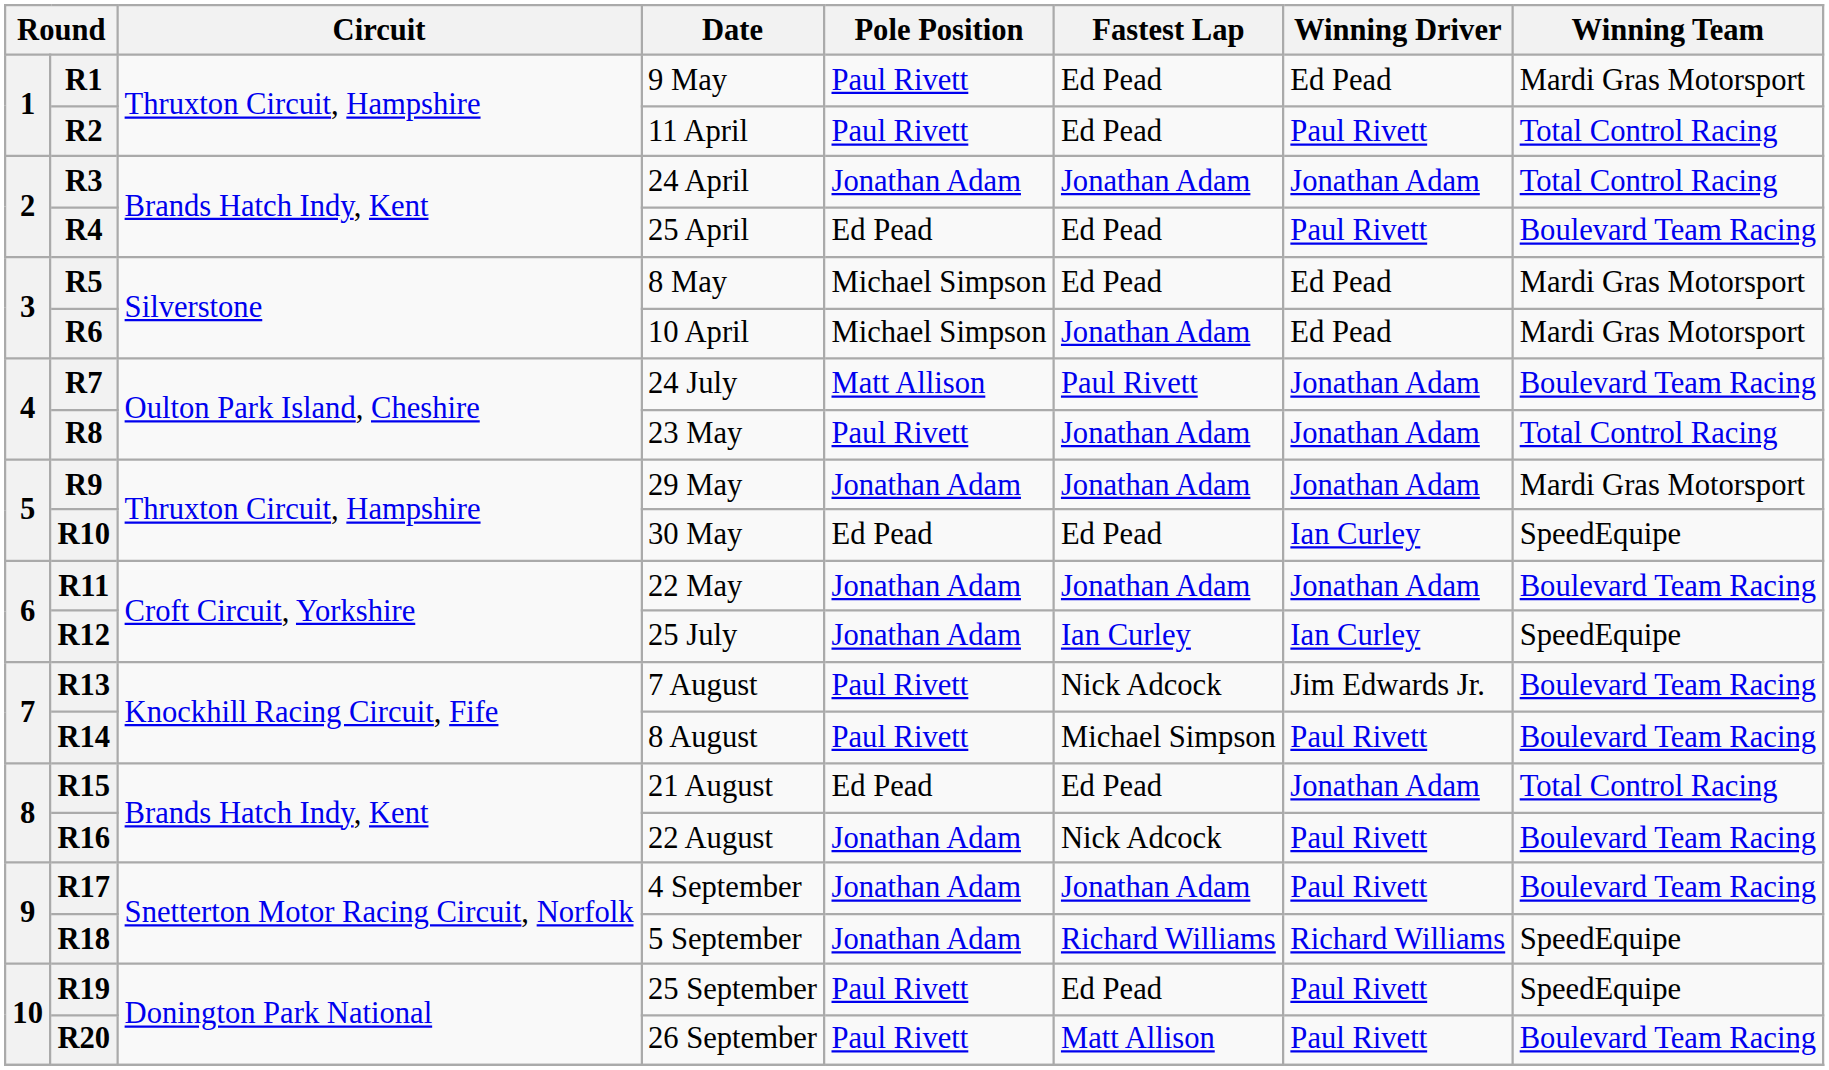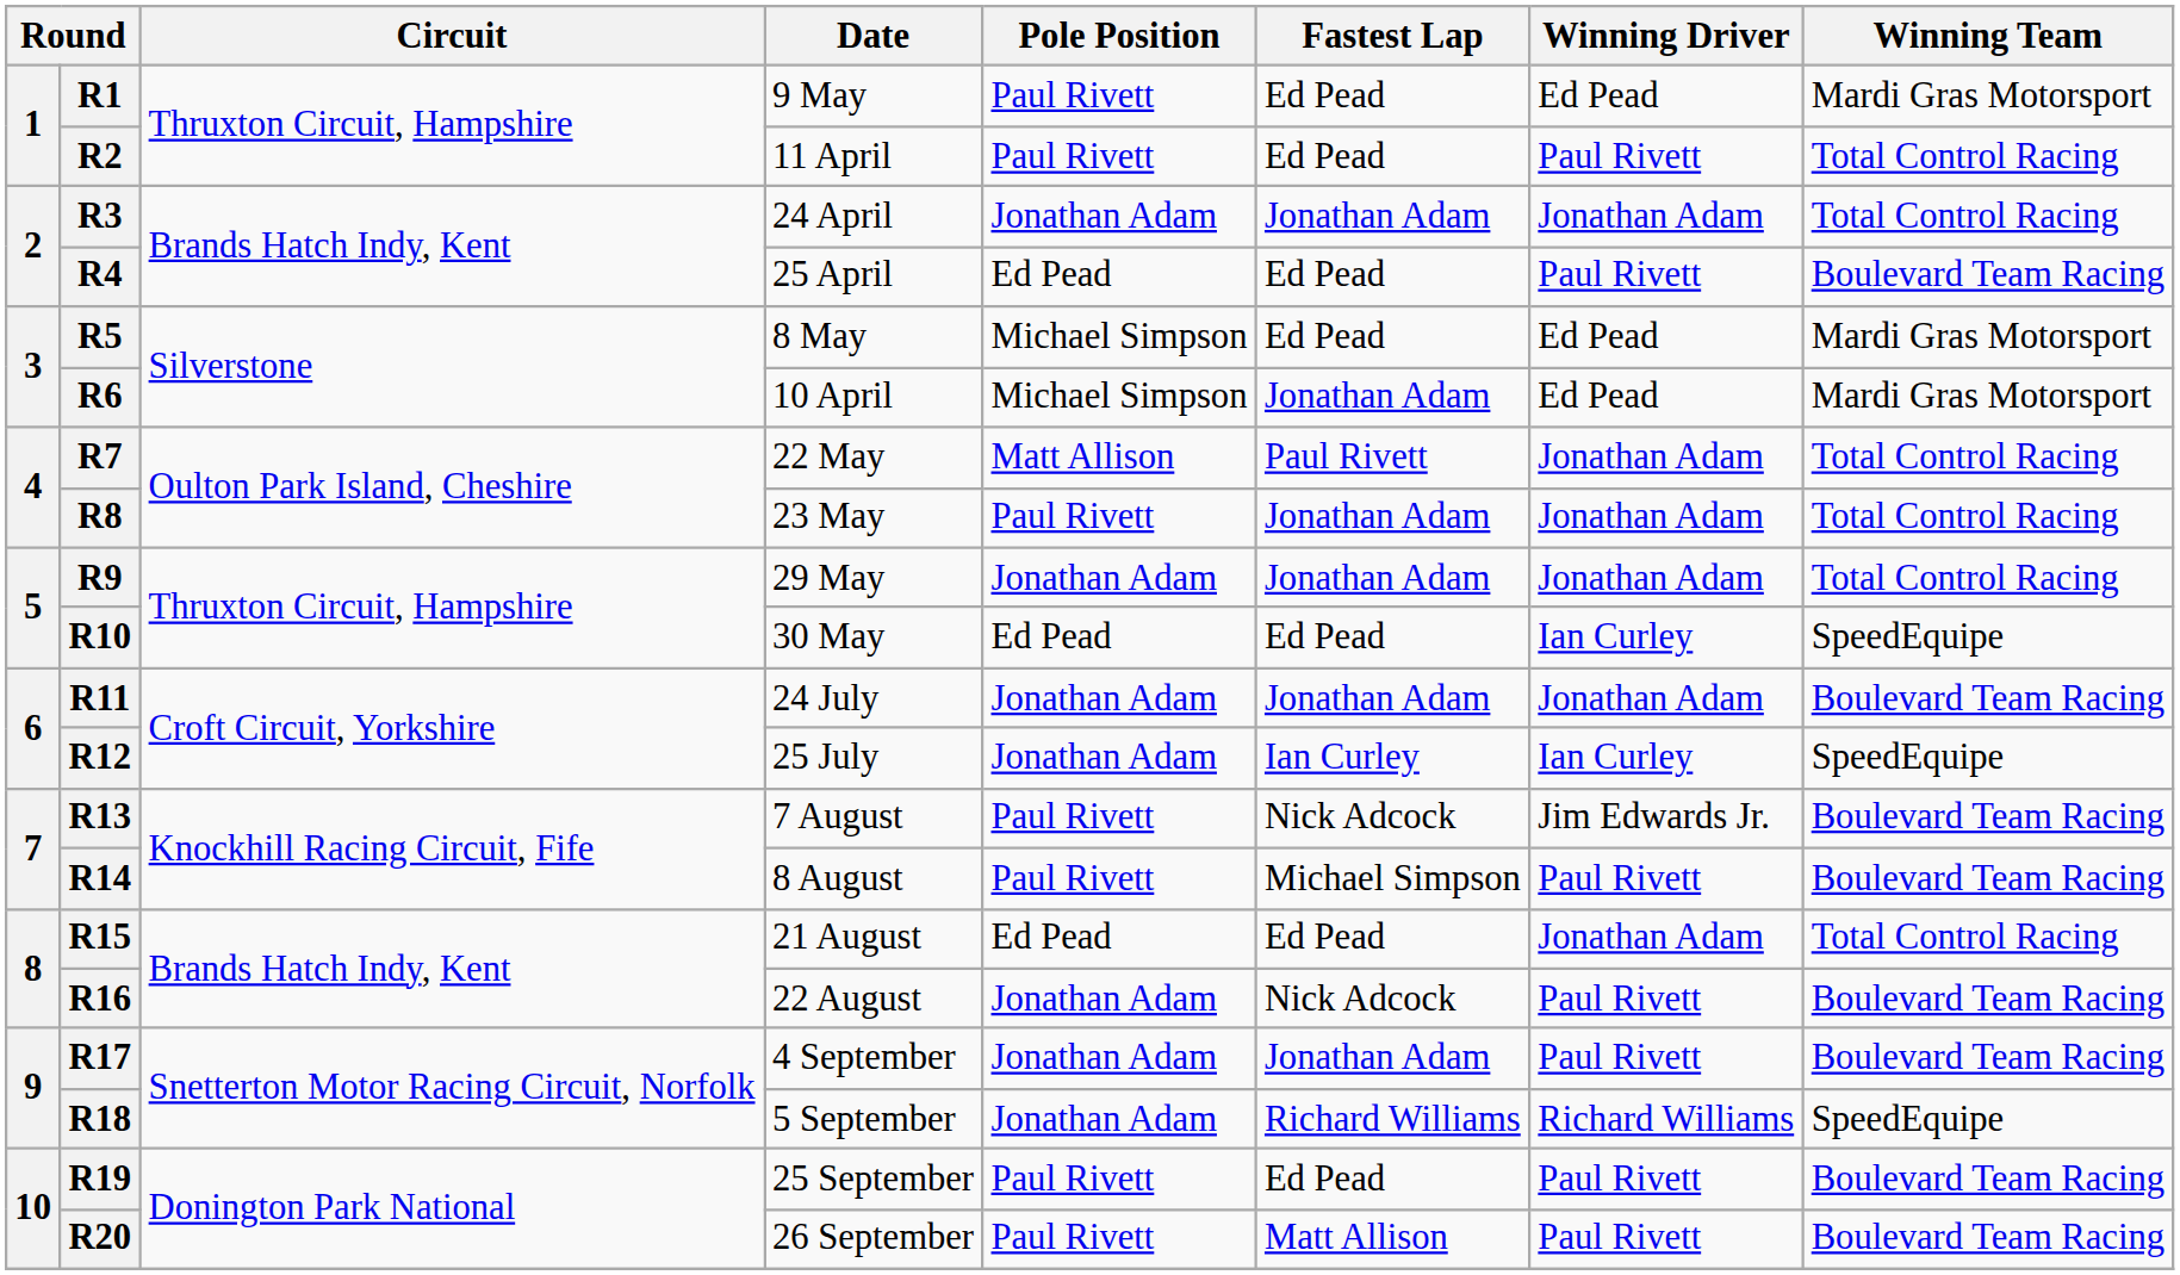R7 | Date: 24 July -> 22 May
R7 | Winning Team: Boulevard Team Racing -> Total Control Racing
R9 | Winning Team: Mardi Gras Motorsport -> Total Control Racing
R11 | Date: 22 May -> 24 July
R19 | Winning Team: SpeedEquipe -> Boulevard Team Racing
